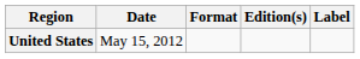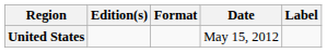columns swapped: Date <-> Edition(s)
